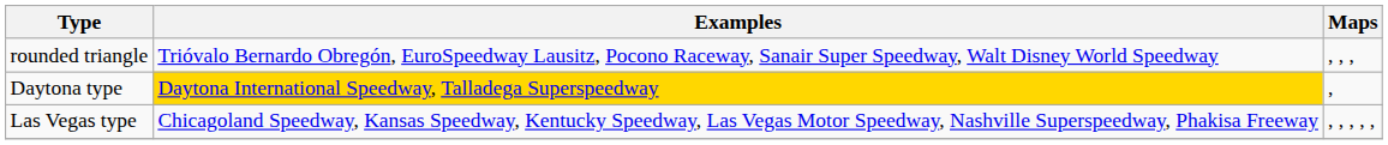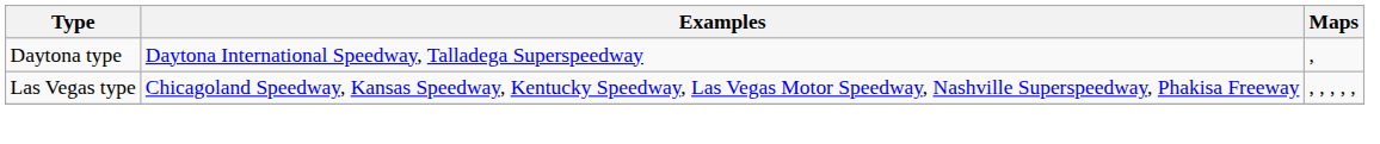- row: rounded triangle | Trióvalo Bernardo Obregón, EuroSpeedway Lausitz, Pocono Raceway, Sanair Super Speedway, Walt Disney World Speedway | , , ,
Daytona type | Examples: gold background -> no background
